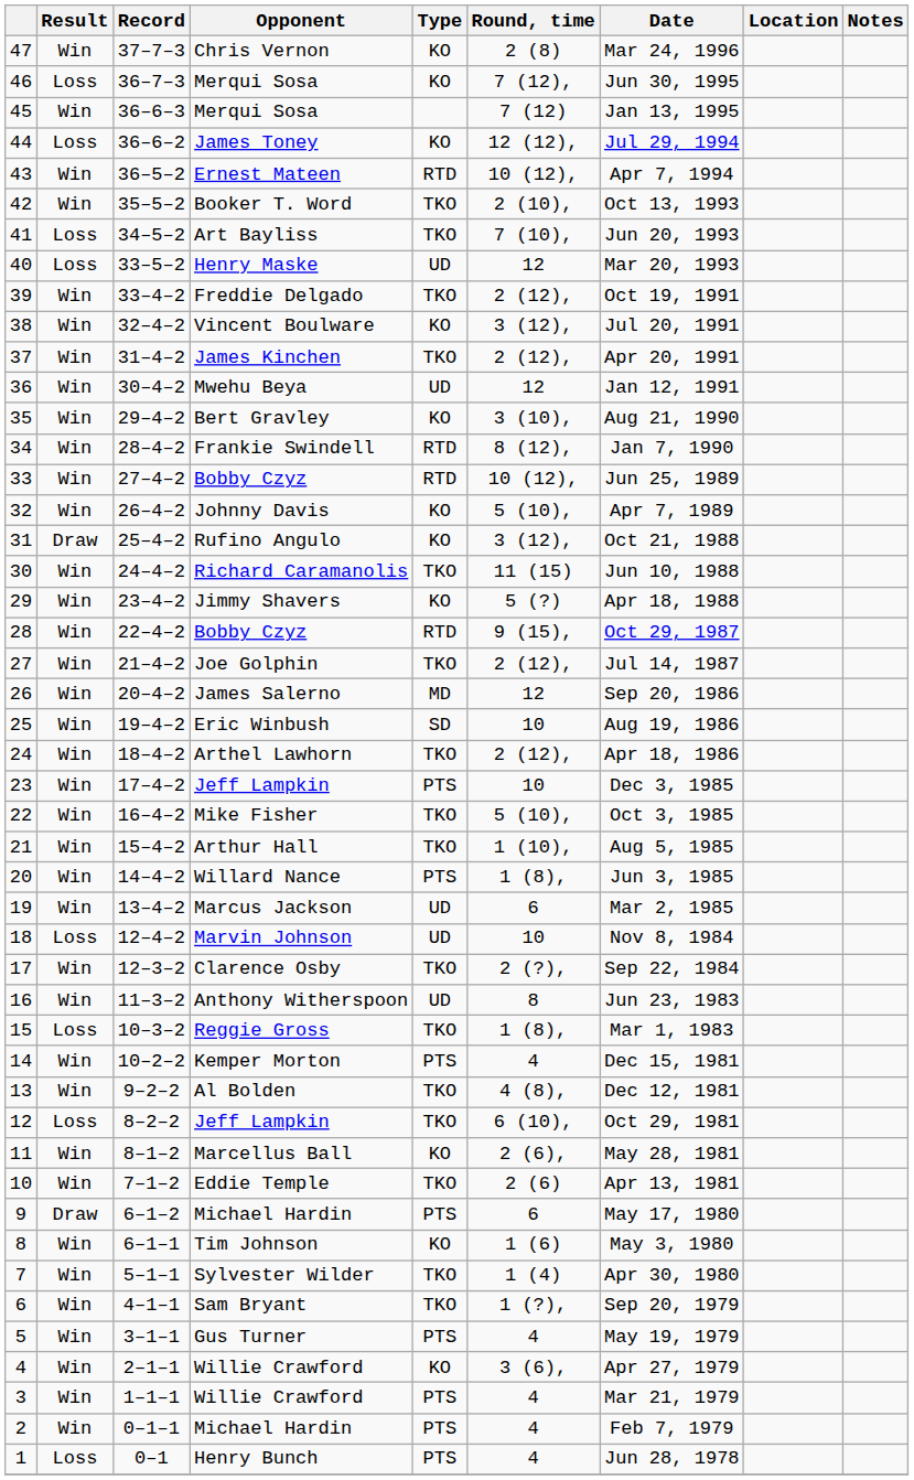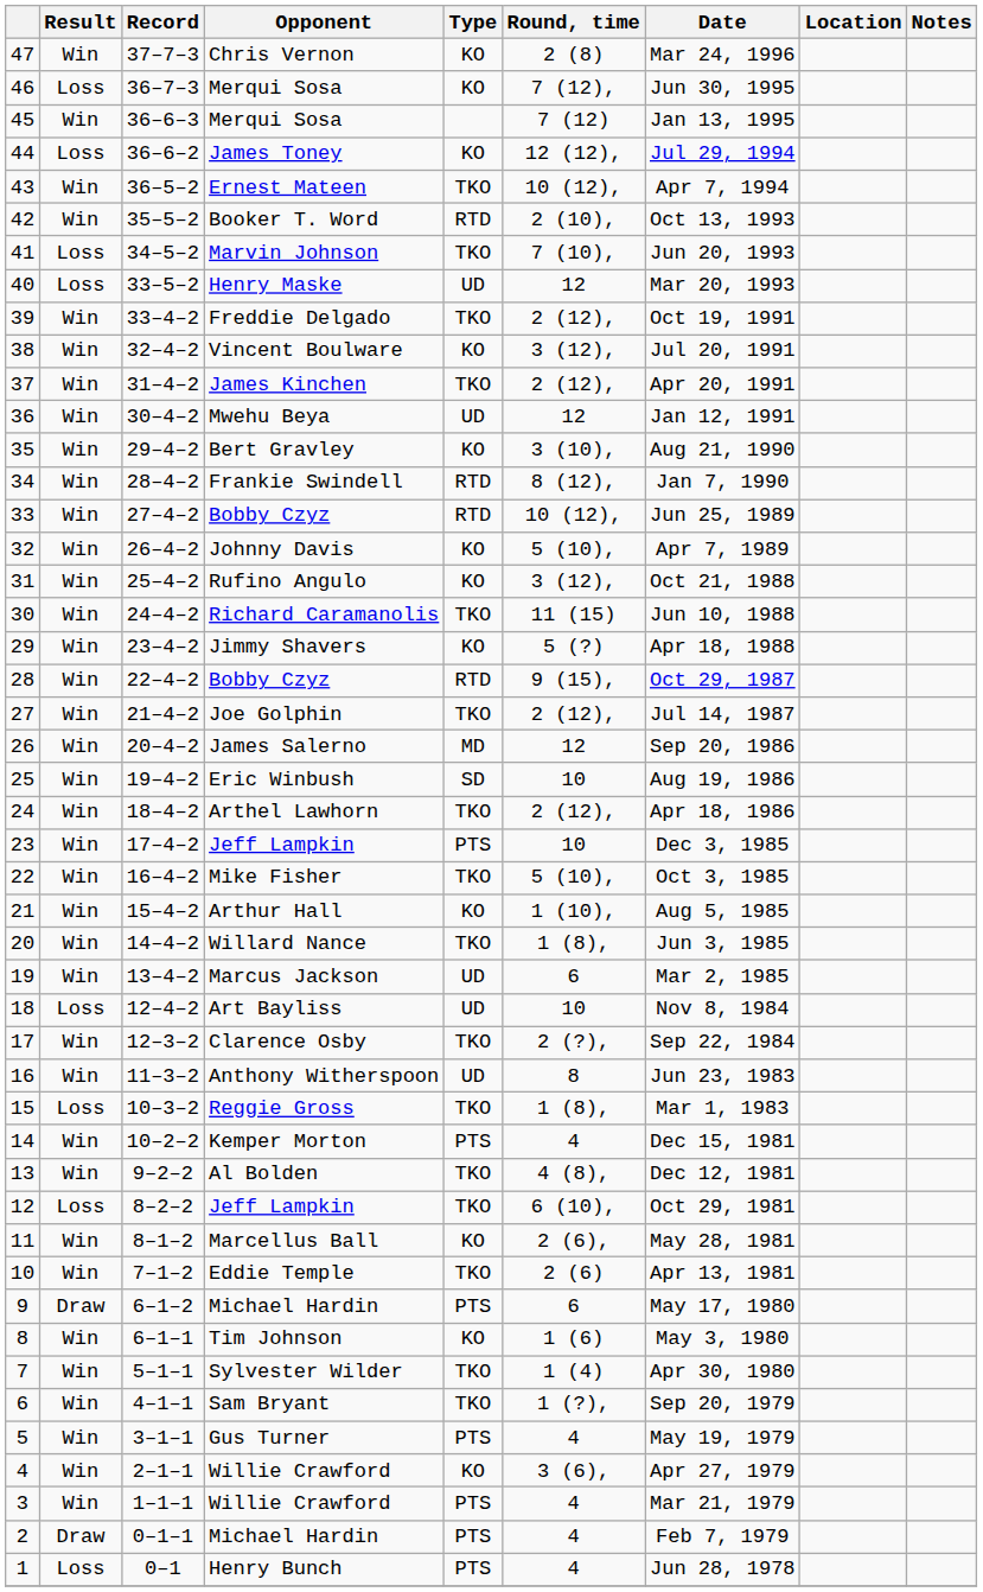43 | Type: RTD -> TKO
42 | Type: TKO -> RTD
41 | Opponent: Art Bayliss -> Marvin Johnson
31 | Result: Draw -> Win
21 | Type: TKO -> KO
20 | Type: PTS -> TKO
18 | Opponent: Marvin Johnson -> Art Bayliss
2 | Result: Win -> Draw
